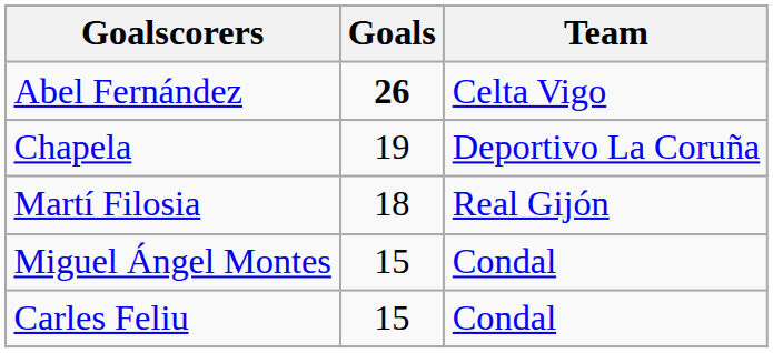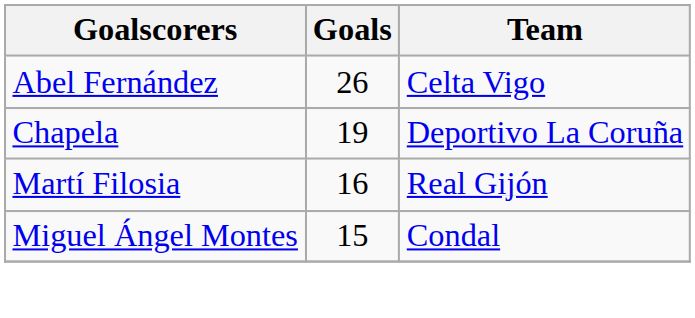Abel Fernández | Goals: bold -> normal
Martí Filosia | Goals: 18 -> 16
- row: Carles Feliu | 15 | Condal
